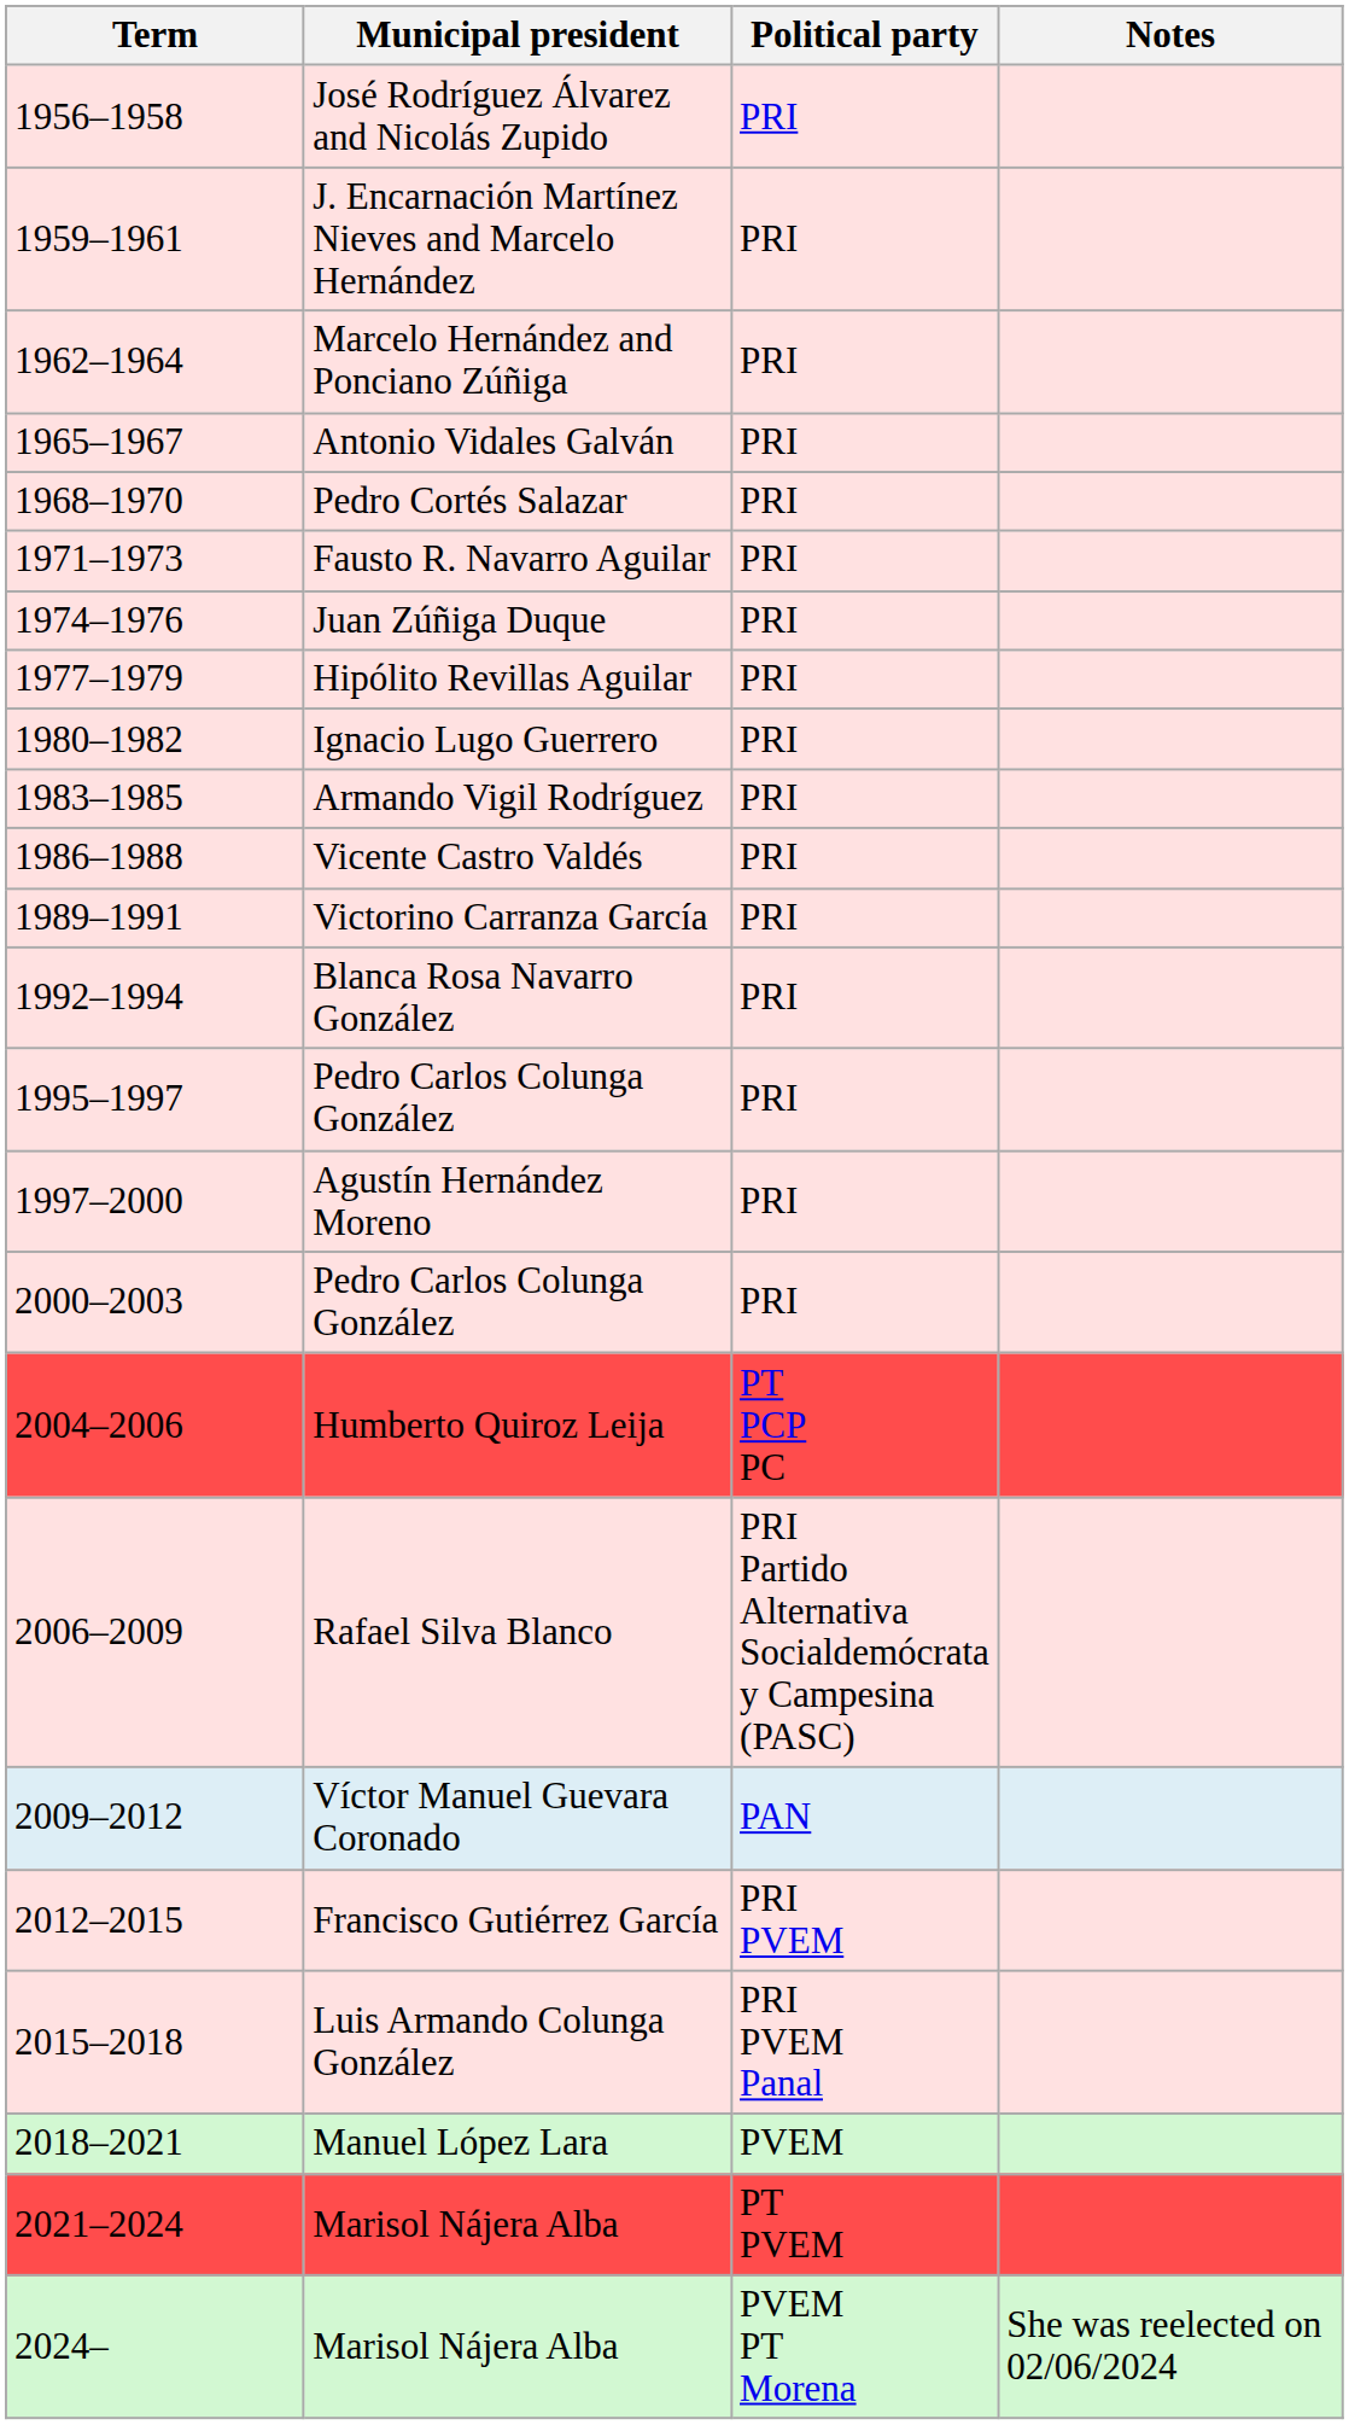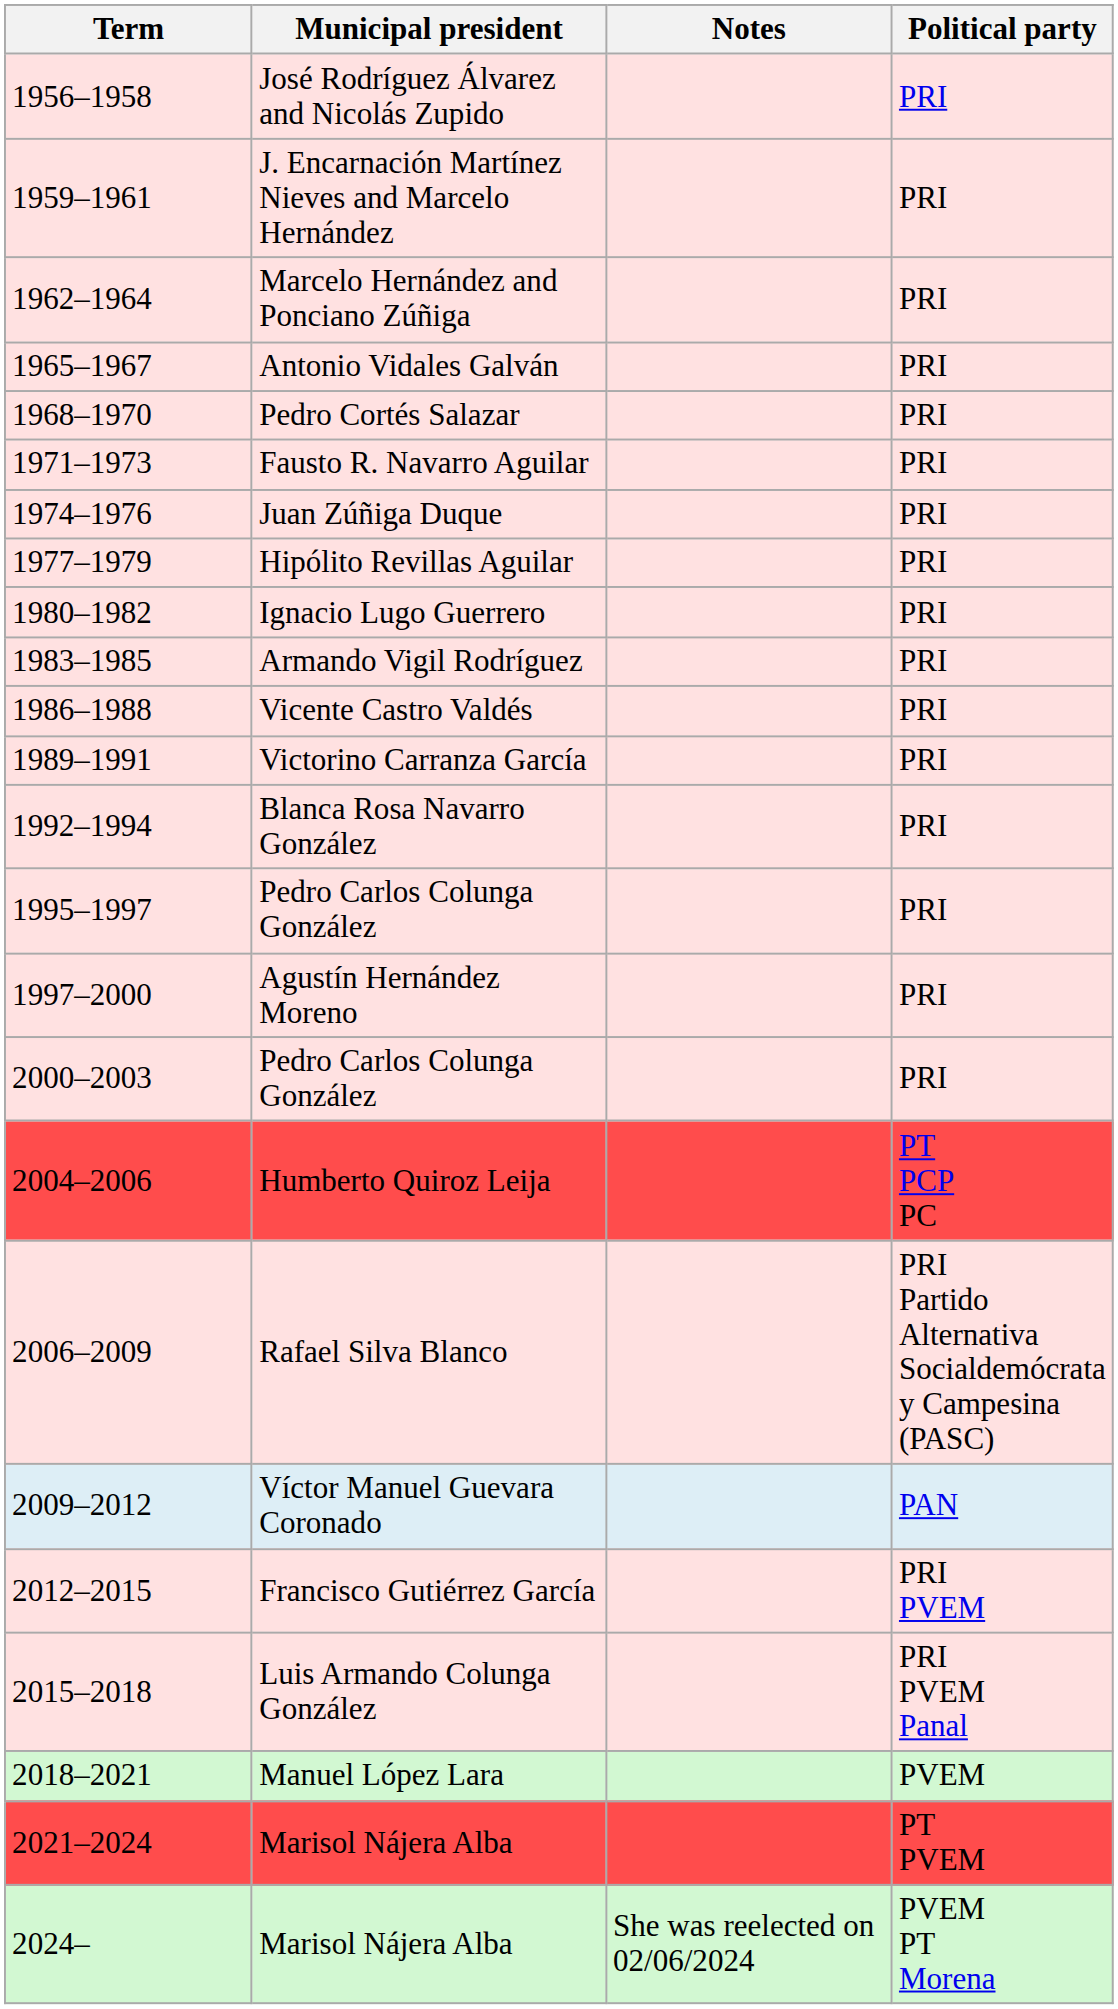columns swapped: Political party <-> Notes
